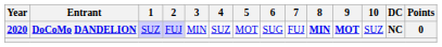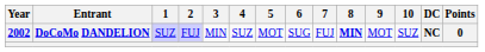DoCoMo DANDELION | Year: 2020 -> 2002
DoCoMo DANDELION | 9: bold -> normal
